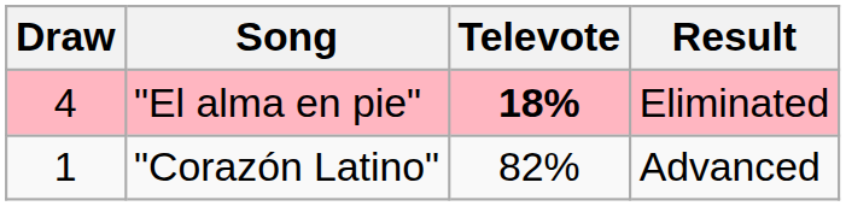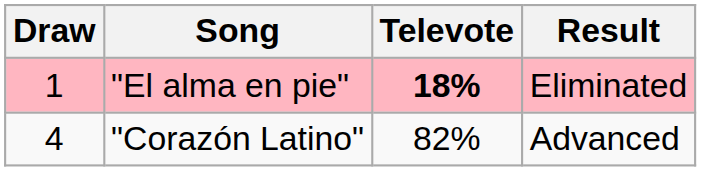"El alma en pie" | Draw: 4 -> 1
"Corazón Latino" | Draw: 1 -> 4
